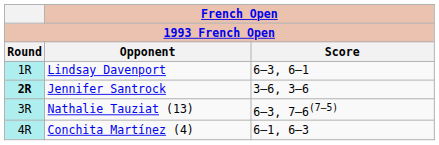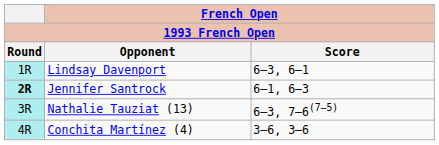Jennifer Santrock | French Open / Score: 3–6, 3–6 -> 6–1, 6–3
Conchita Martínez (4) | French Open / Score: 6–1, 6–3 -> 3–6, 3–6
